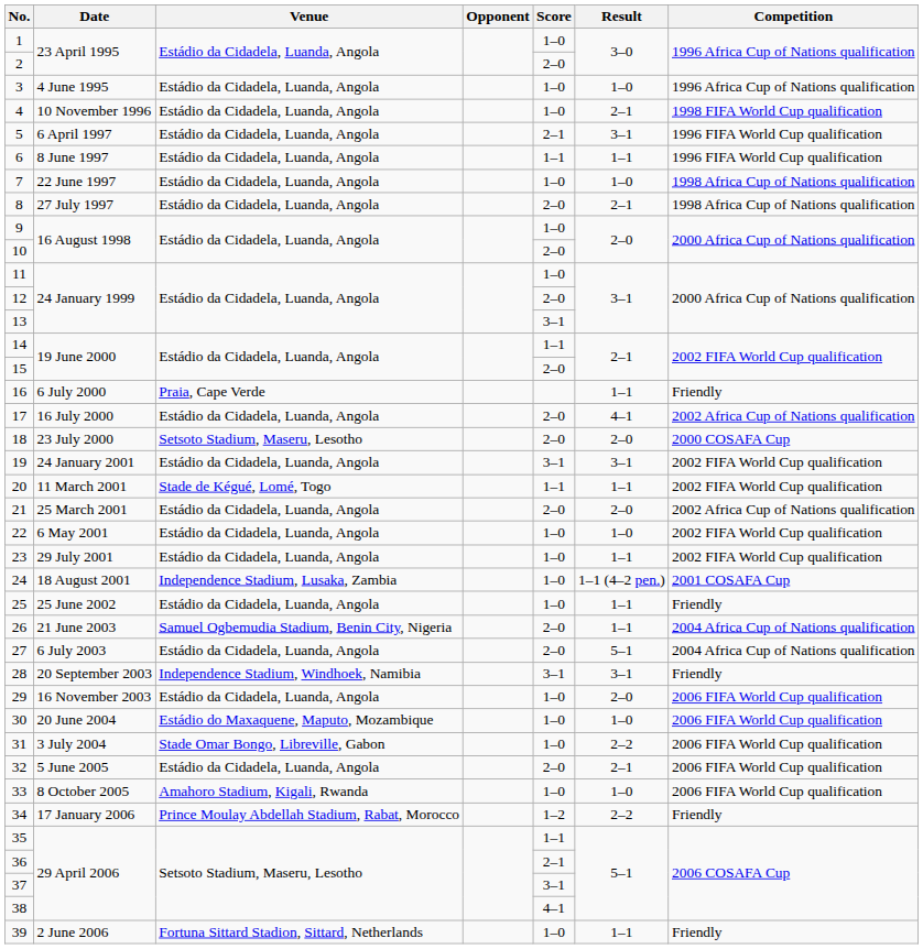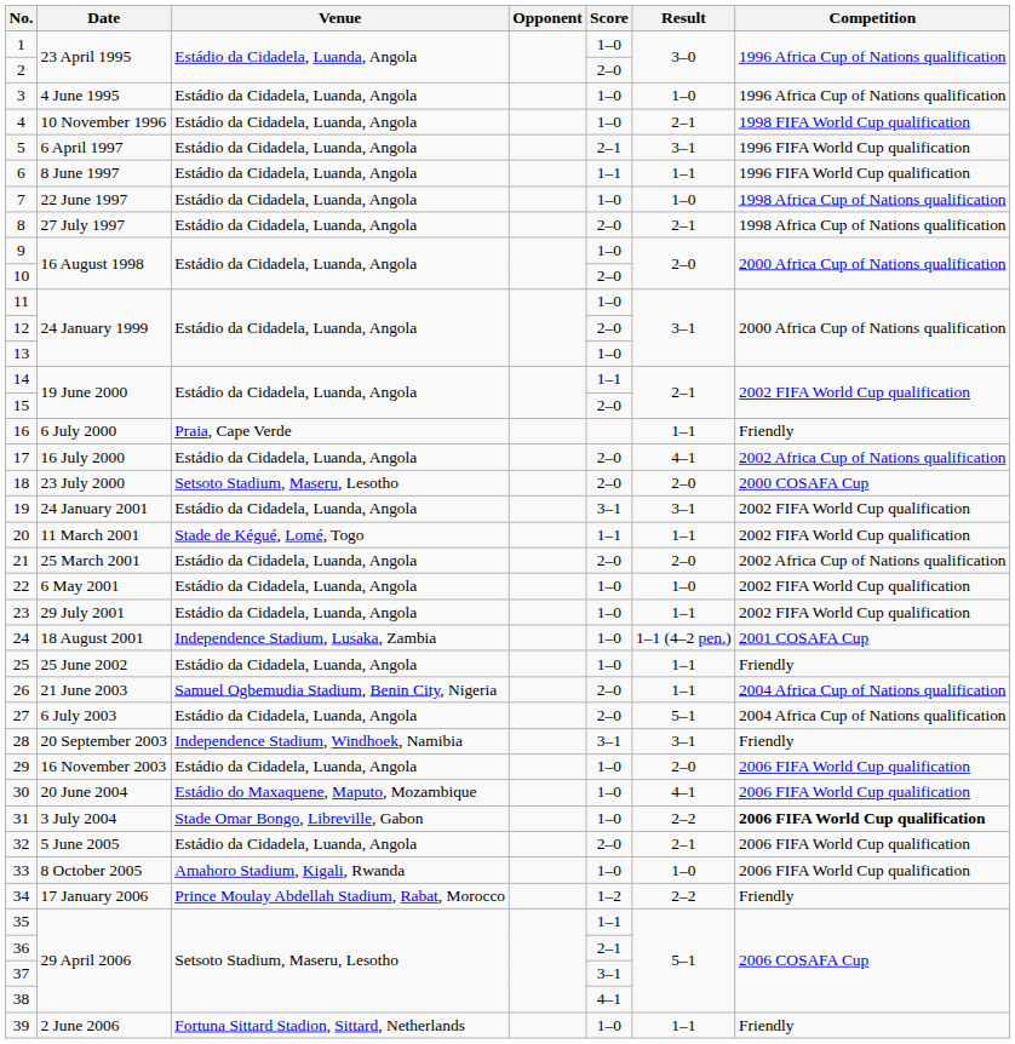13 | Score: 3–1 -> 1–0
30 | Result: 1–0 -> 4–1
31 | Competition: normal -> bold
